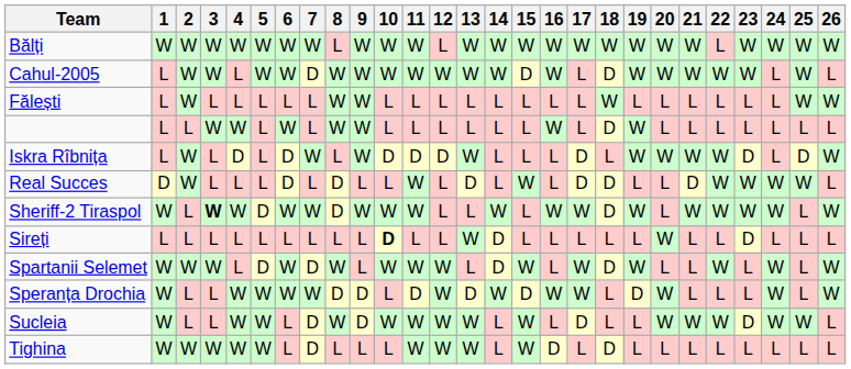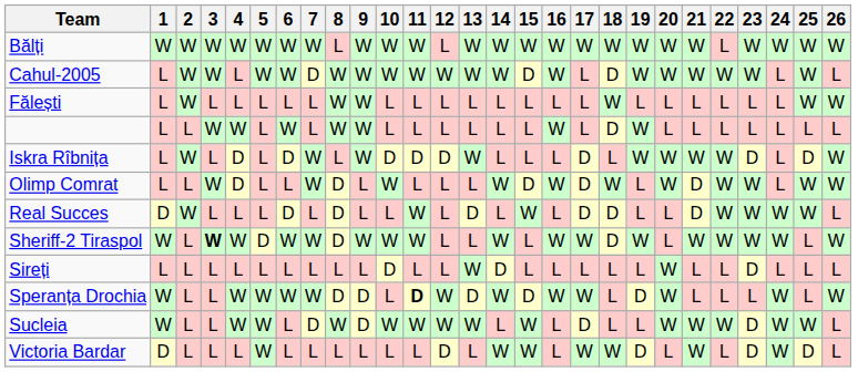+ row: Olimp Comrat | L | L | W | D | L | L | W | D | L | W | L | L | L | W | D | W | D | W | L | W | D | W | W | L | W | W
Sireți | 10: bold -> normal
- row: Spartanii Selemet | W | W | W | L | D | W | D | W | L | W | W | W | L | D | W | L | W | D | W | L | L | W | L | W | L | W
Speranța Drochia | 11: normal -> bold
- row: Tighina | W | W | W | W | W | L | D | L | L | L | W | W | W | L | W | D | L | D | L | L | L | L | L | L | L | L
+ row: Victoria Bardar | D | L | L | L | W | L | L | L | L | L | L | D | L | W | W | L | W | W | D | L | W | L | D | W | D | L
